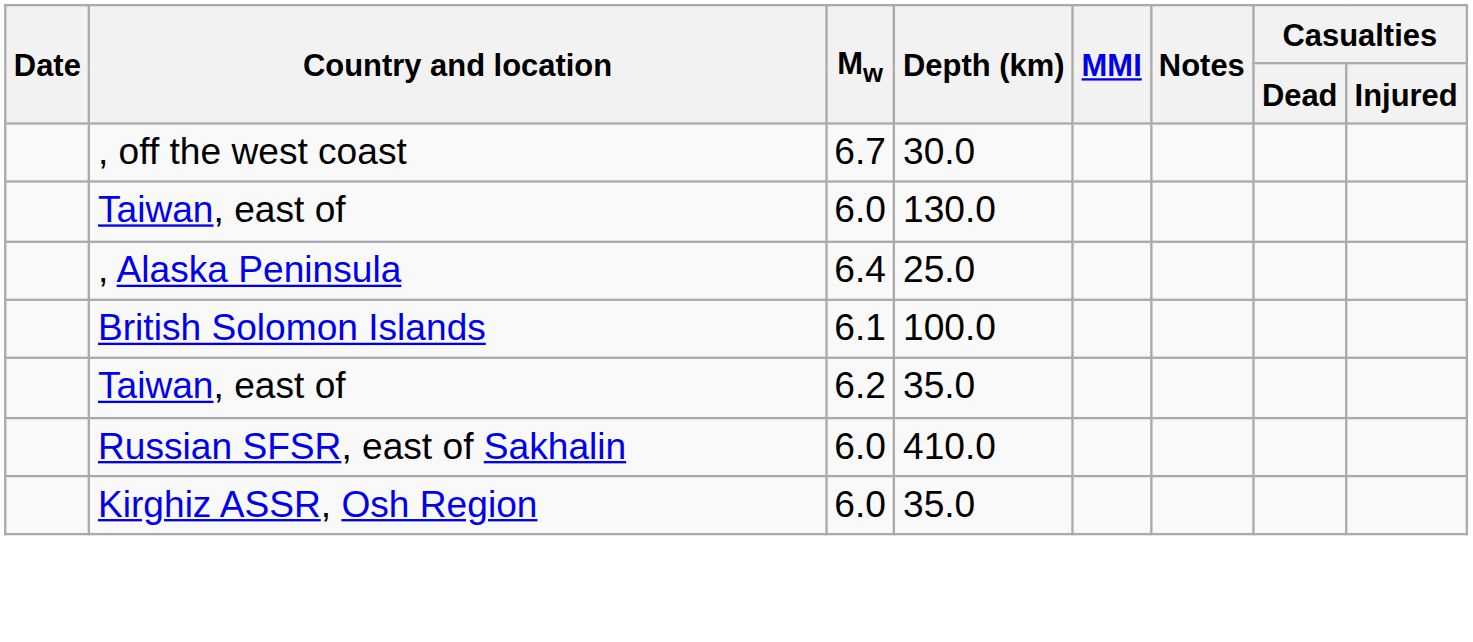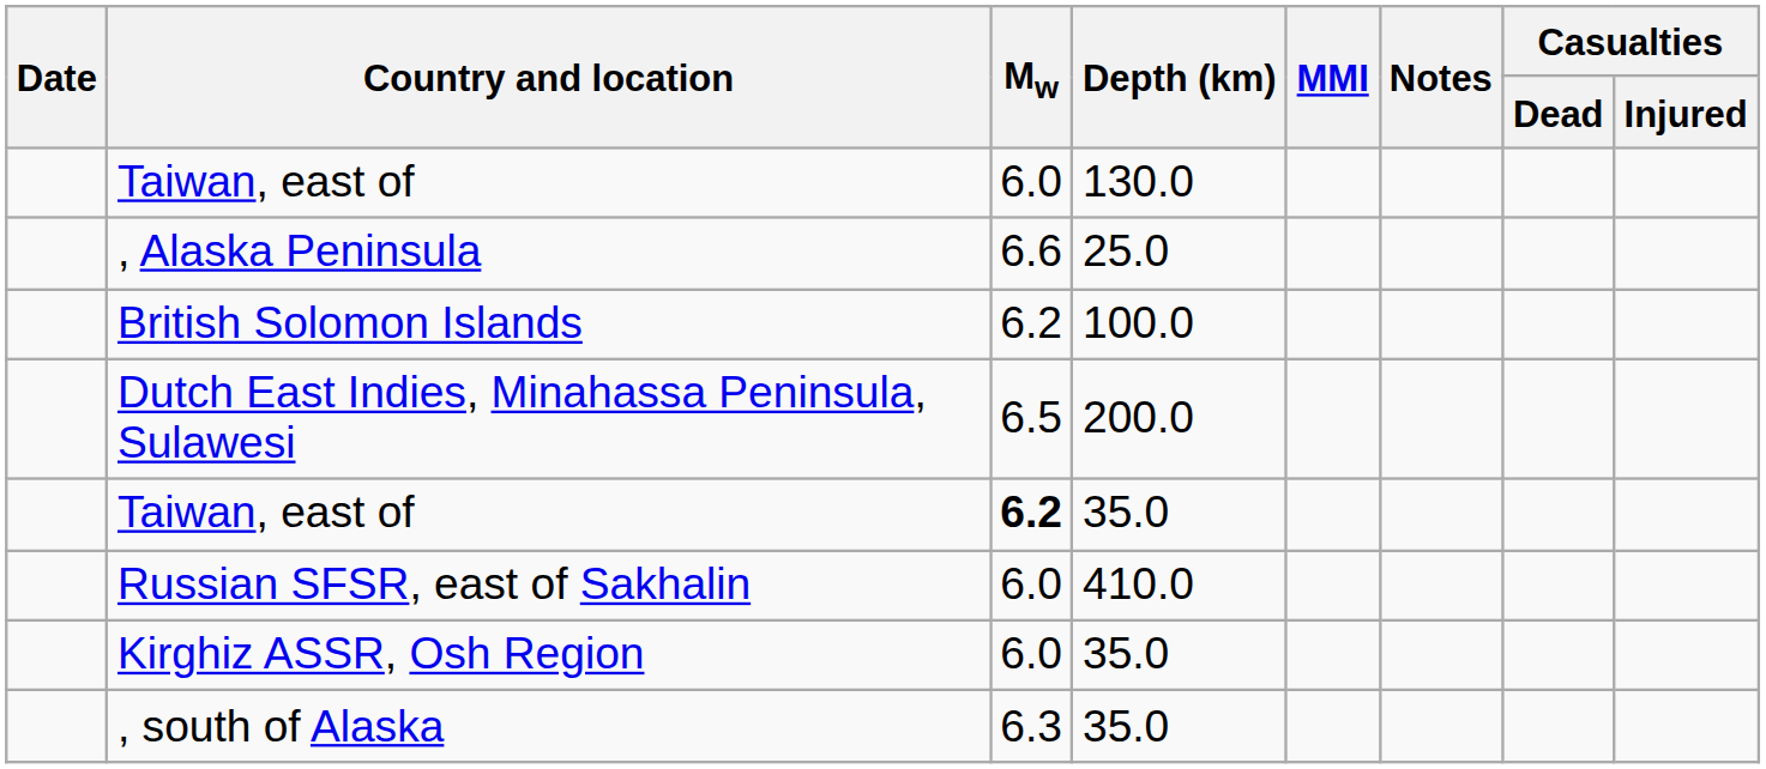- row: , off the west coast | 6.7 | 30.0
, Alaska Peninsula | Mw: 6.4 -> 6.6
British Solomon Islands | Mw: 6.1 -> 6.2
+ row: Dutch East Indies, Minahassa Peninsula, Sulawesi | 6.5 | 200.0
Taiwan, east of / 35.0 | Mw: normal -> bold
+ row: , south of Alaska | 6.3 | 35.0
